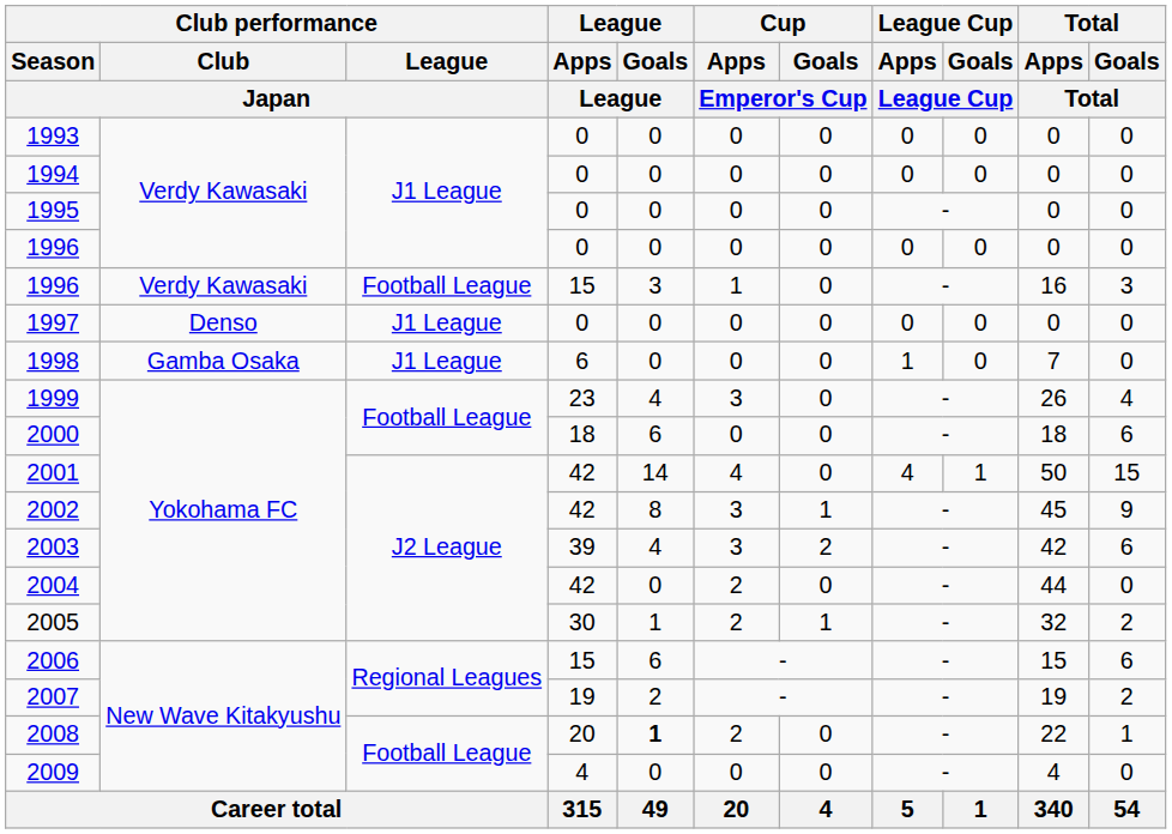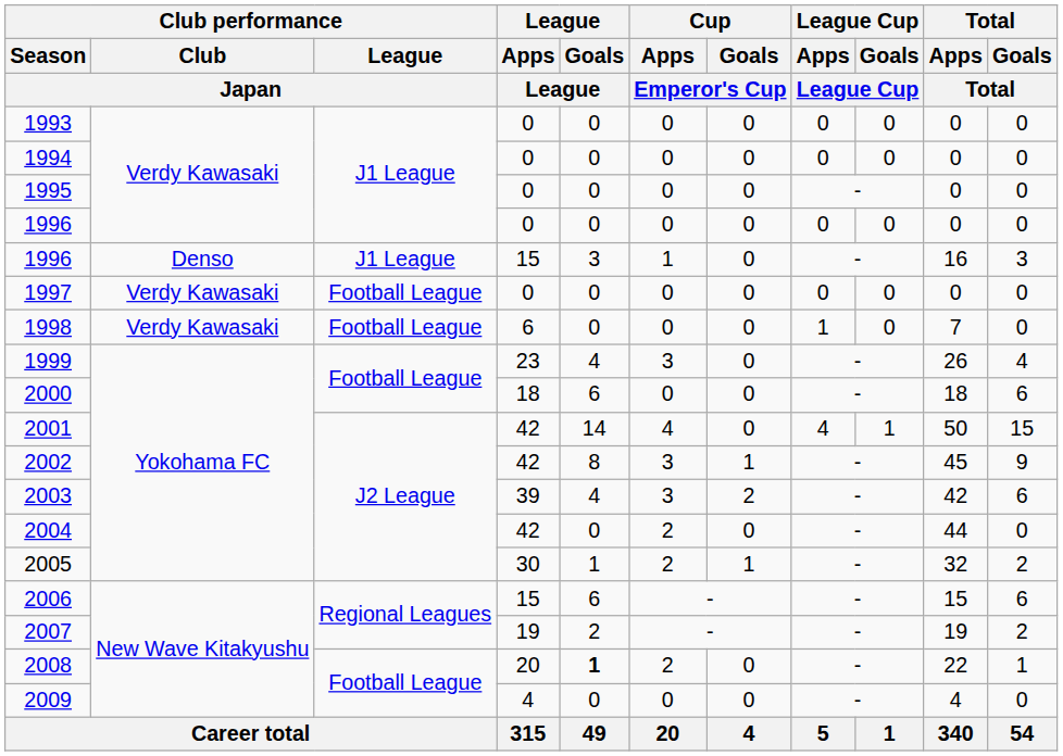1996 / 15 | Club performance / Club / Japan: Verdy Kawasaki -> Denso
1996 / 15 | Club performance / League / Japan: Football League -> J1 League
1997 | Club performance / Club / Japan: Denso -> Verdy Kawasaki
1997 | Club performance / League / Japan: J1 League -> Football League
1998 | Club performance / Club / Japan: Gamba Osaka -> Verdy Kawasaki
1998 | Club performance / League / Japan: J1 League -> Football League
